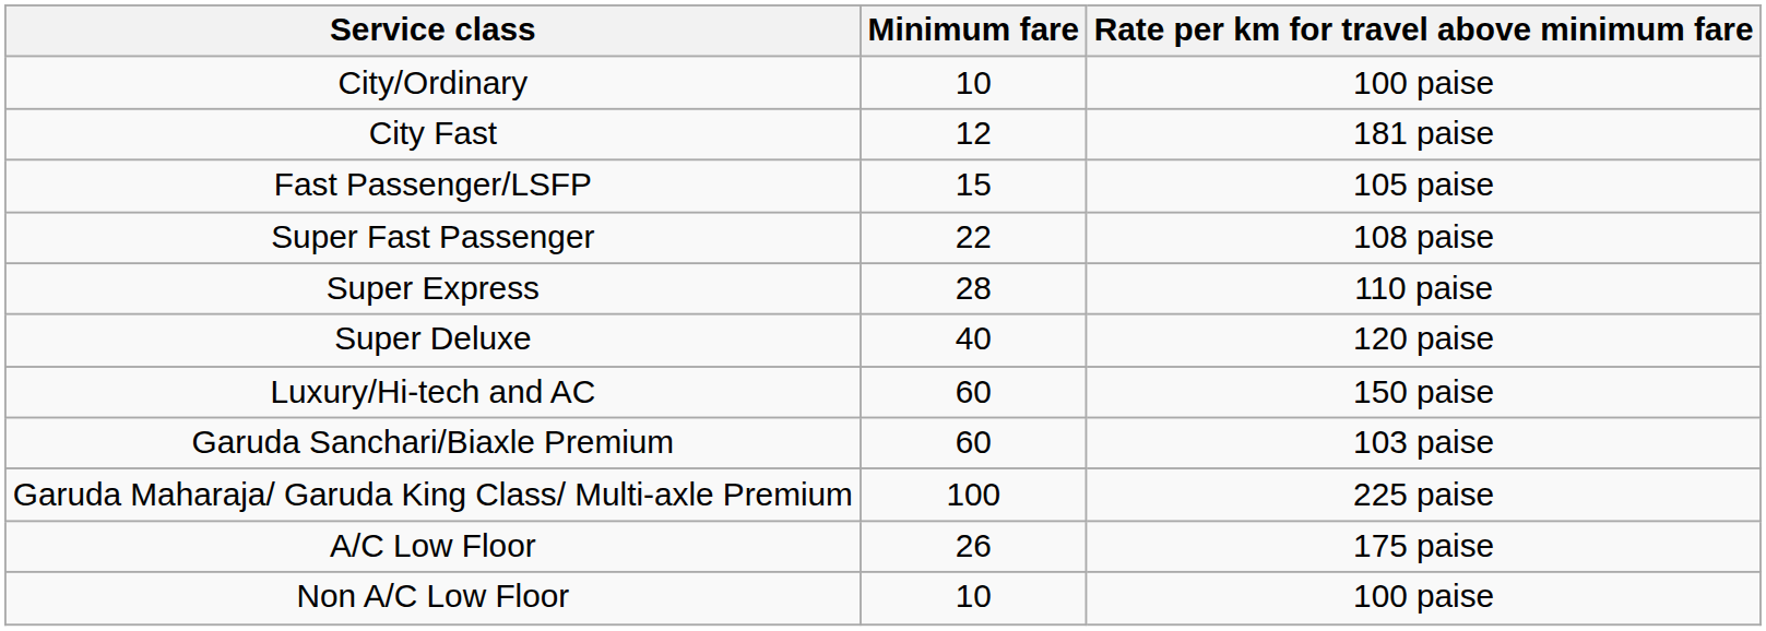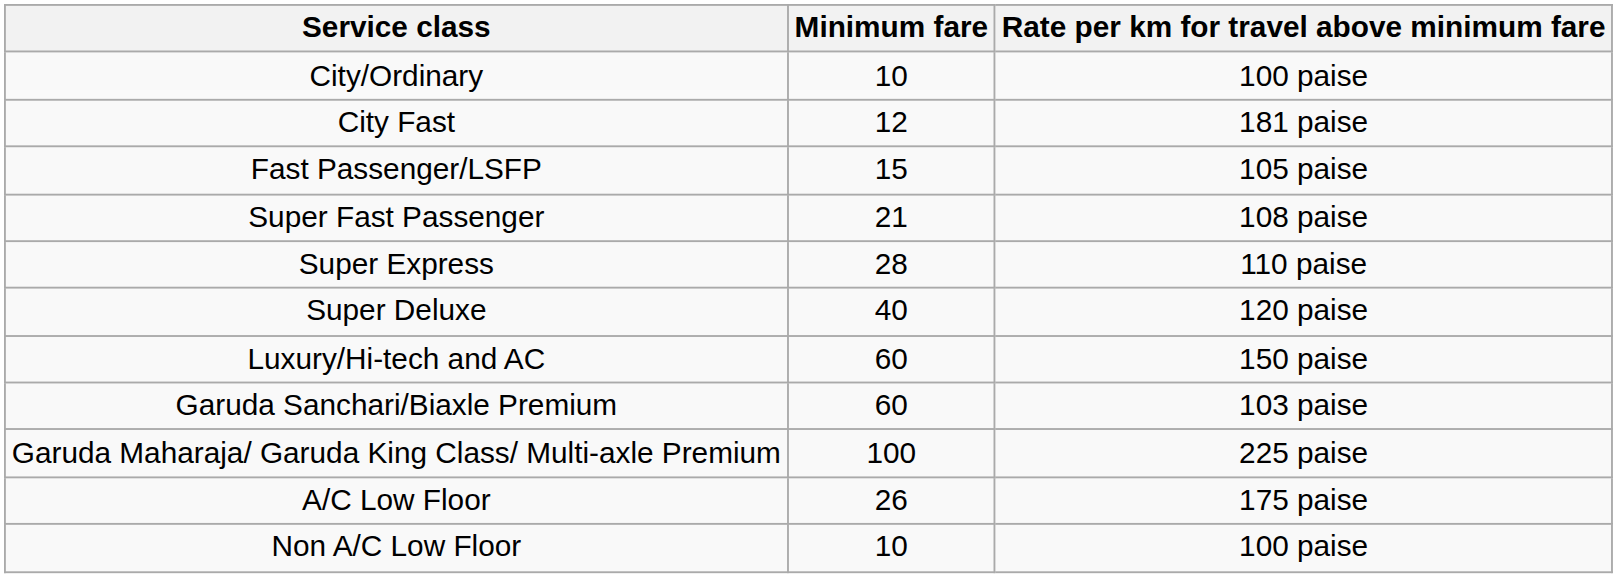Super Fast Passenger | Minimum fare: 22 -> 21
